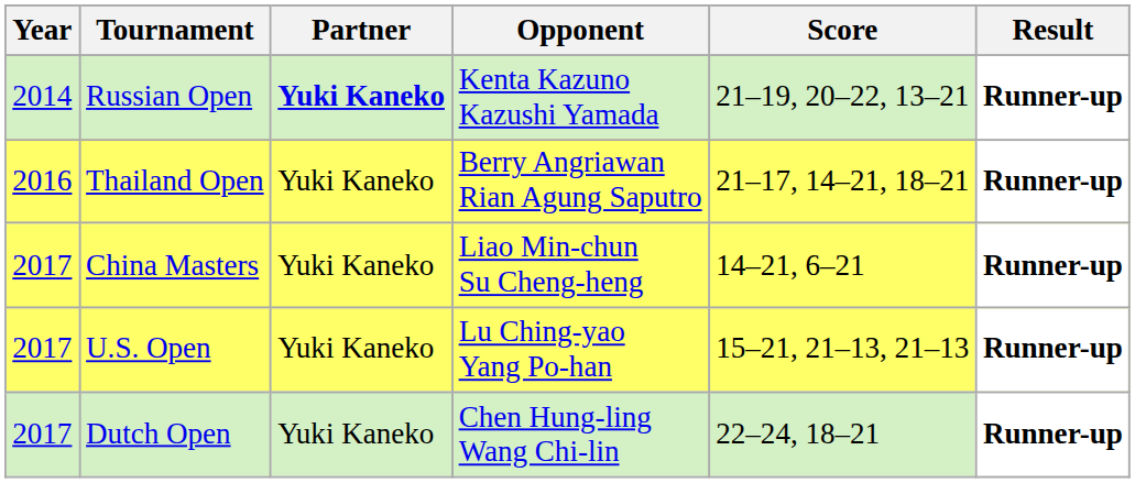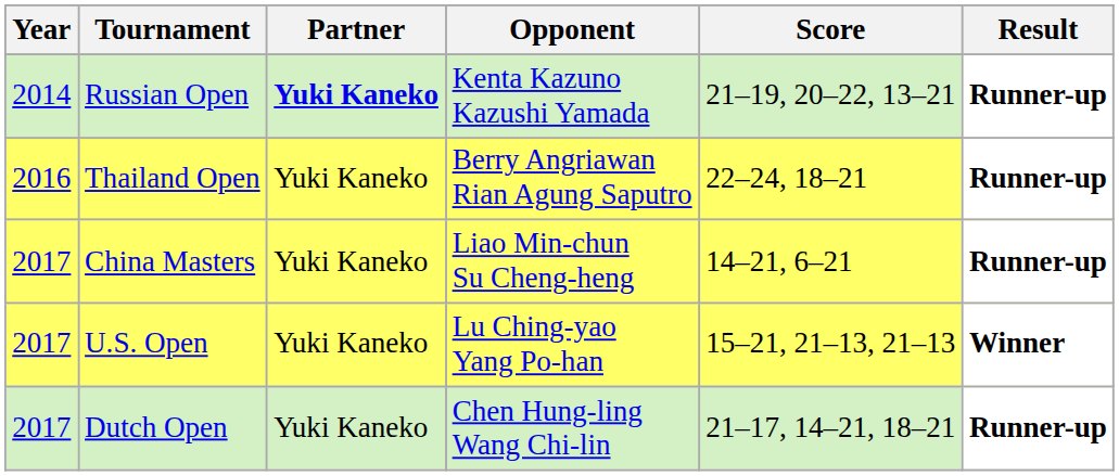Thailand Open | Score: 21–17, 14–21, 18–21 -> 22–24, 18–21
U.S. Open | Result: Runner-up -> Winner
Dutch Open | Score: 22–24, 18–21 -> 21–17, 14–21, 18–21
